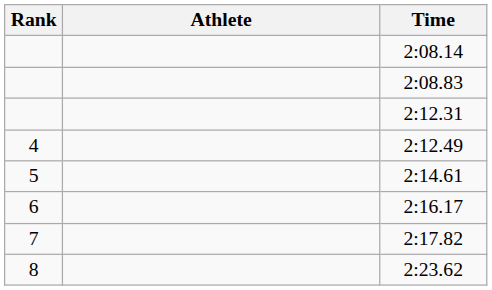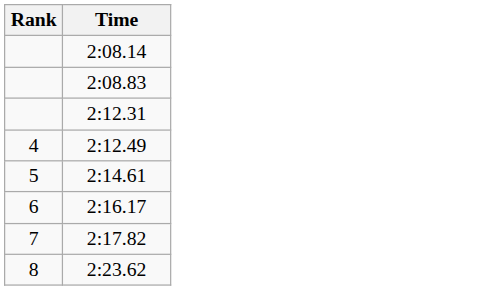- column: Athlete
